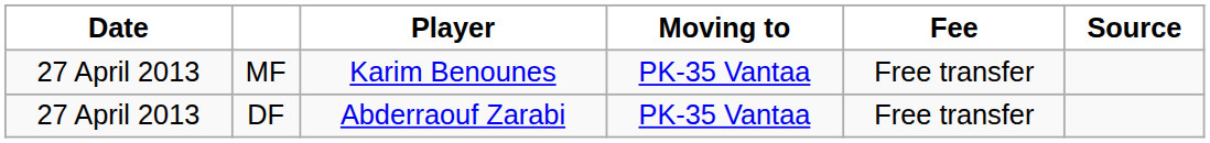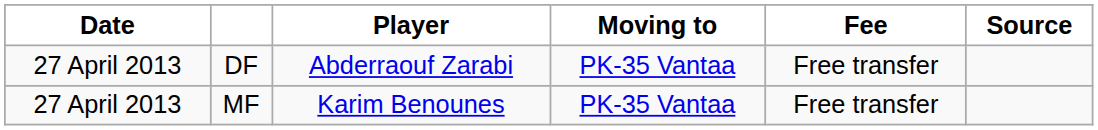rows swapped: DF <-> MF
